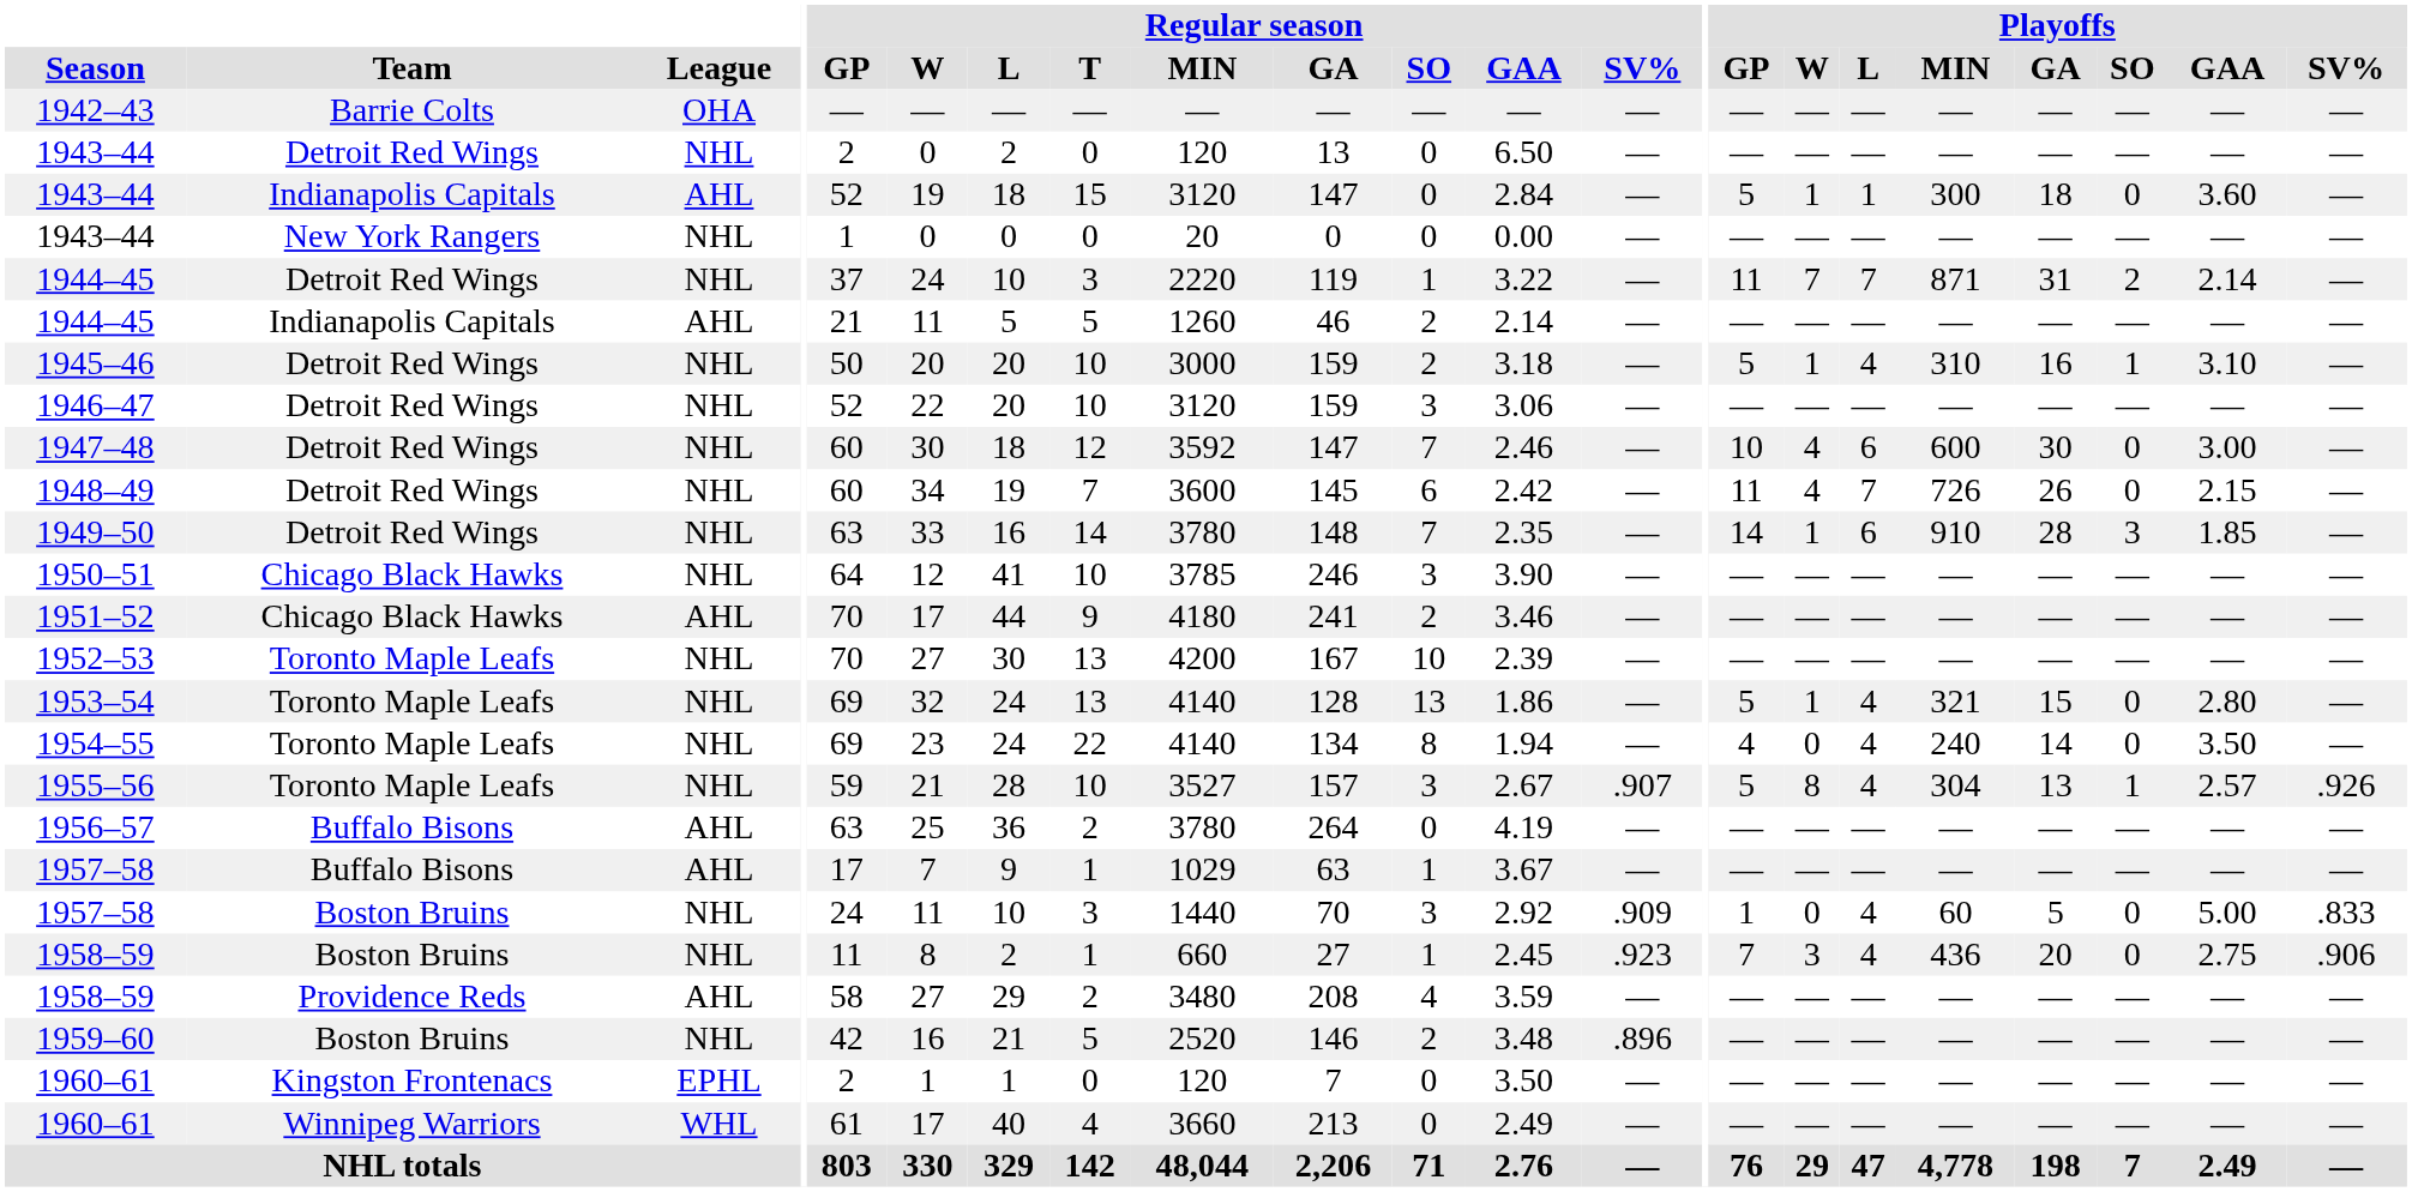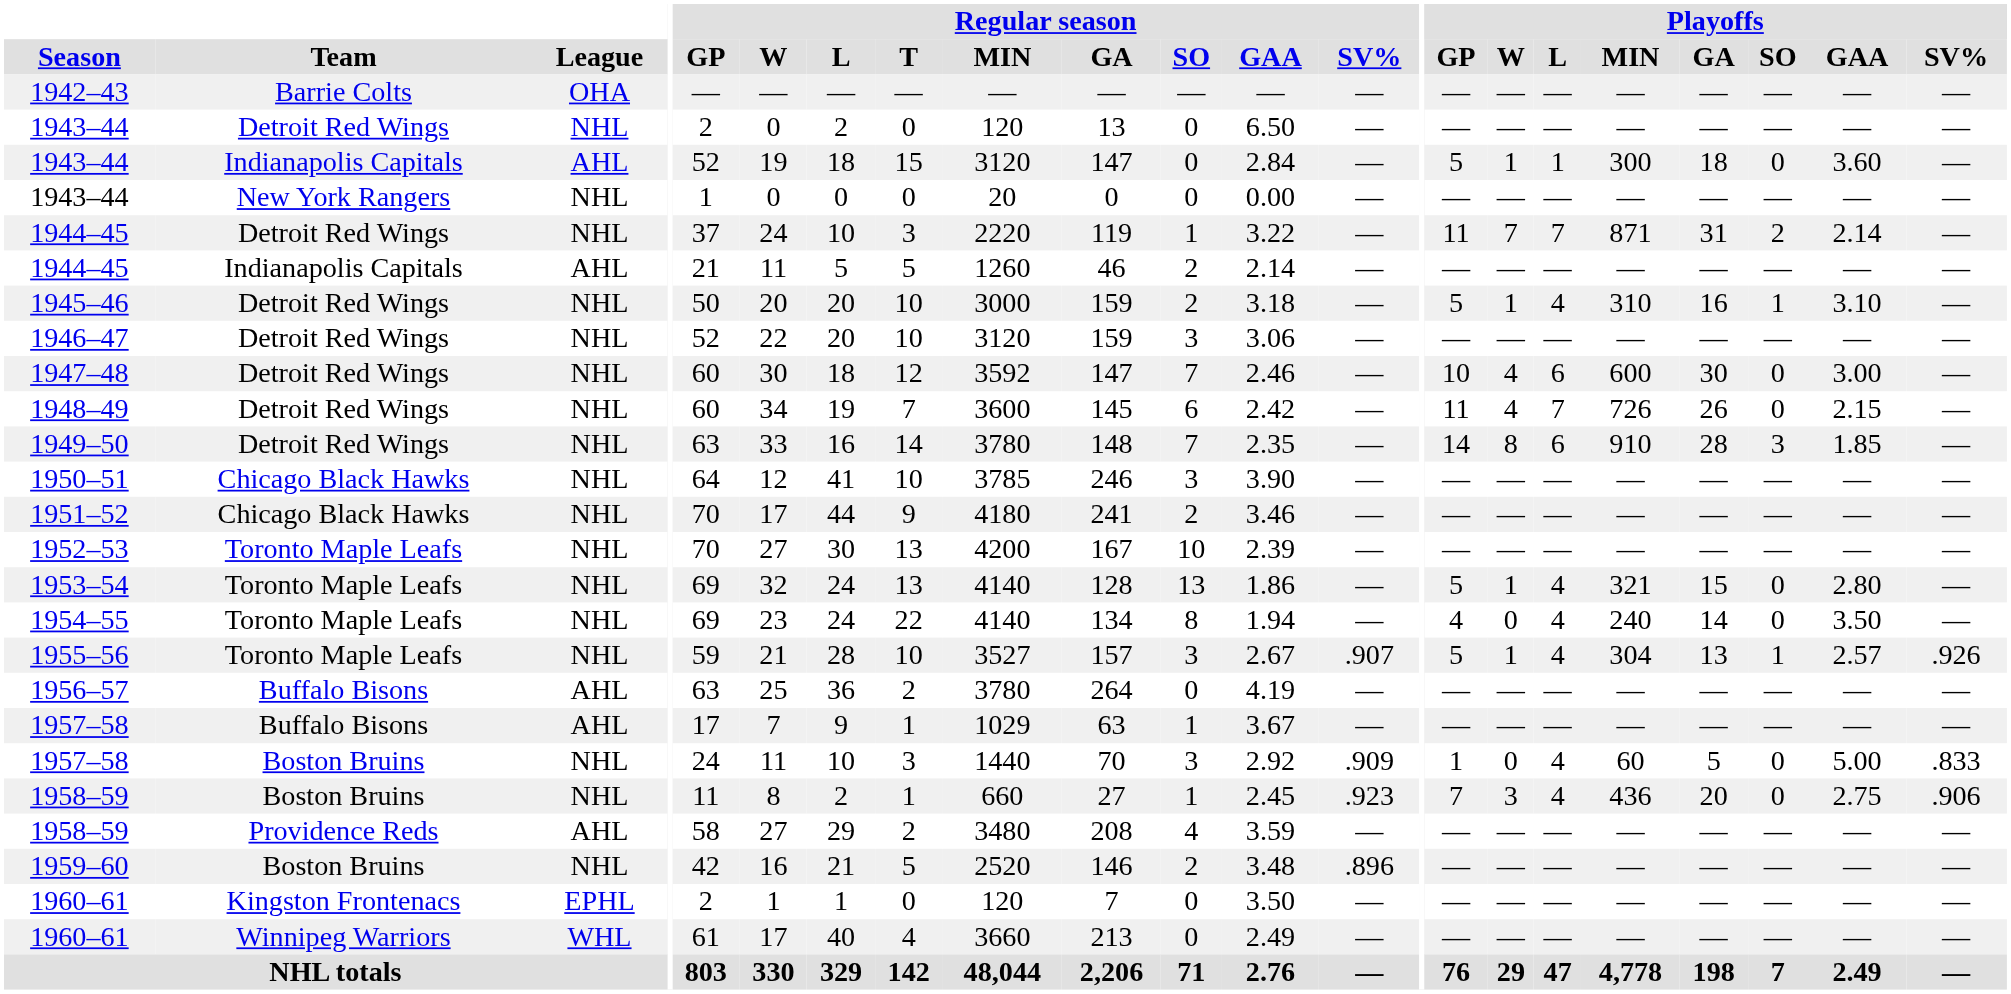1949–50 | Playoffs / W: 1 -> 8
1951–52 | League: AHL -> NHL
1955–56 | Playoffs / W: 8 -> 1
